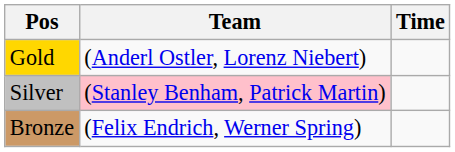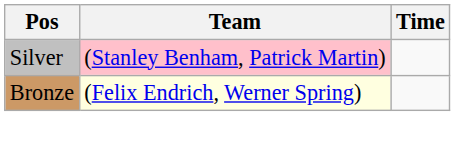- row: Gold | (Anderl Ostler, Lorenz Niebert)
Bronze | Team: no background -> lightyellow background
